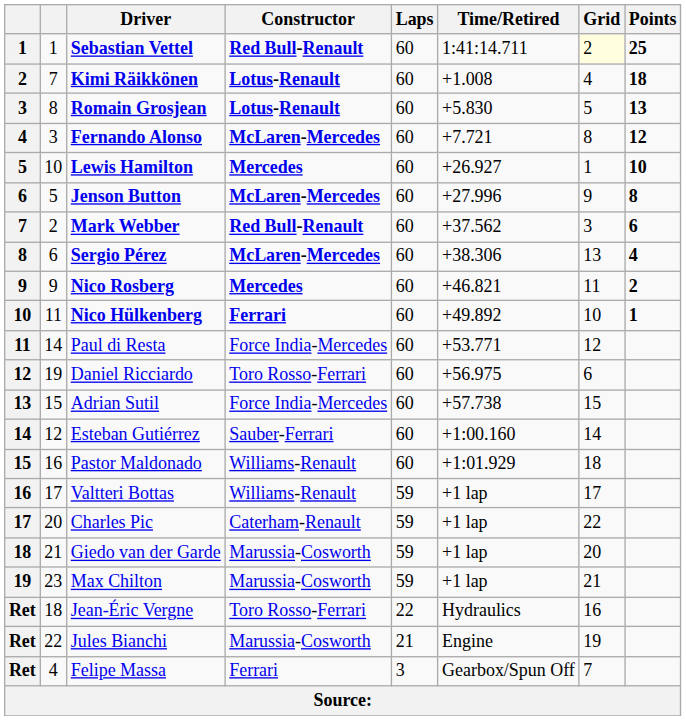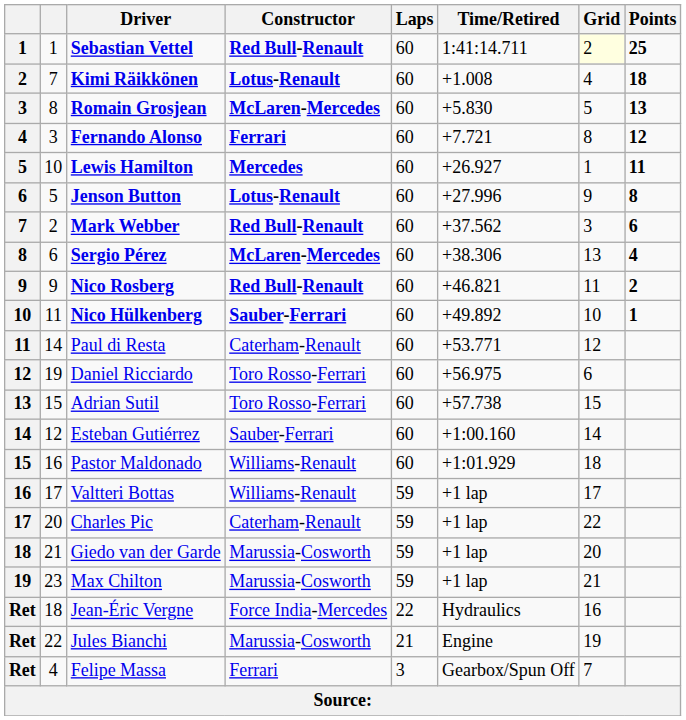Romain Grosjean | Constructor: Lotus-Renault -> McLaren-Mercedes
Fernando Alonso | Constructor: McLaren-Mercedes -> Ferrari
Lewis Hamilton | Points: 10 -> 11
Jenson Button | Constructor: McLaren-Mercedes -> Lotus-Renault
Nico Rosberg | Constructor: Mercedes -> Red Bull-Renault
Nico Hülkenberg | Constructor: Ferrari -> Sauber-Ferrari
Paul di Resta | Constructor: Force India-Mercedes -> Caterham-Renault
Adrian Sutil | Constructor: Force India-Mercedes -> Toro Rosso-Ferrari
Jean-Éric Vergne | Constructor: Toro Rosso-Ferrari -> Force India-Mercedes
